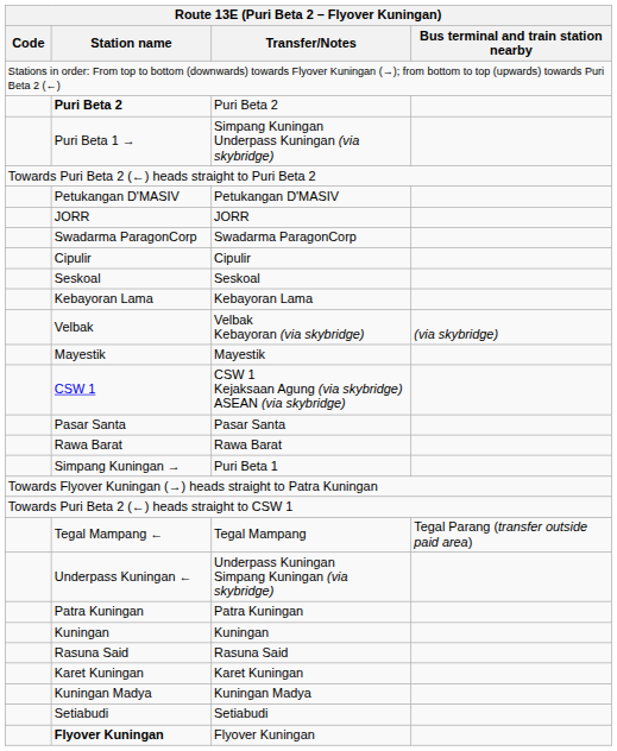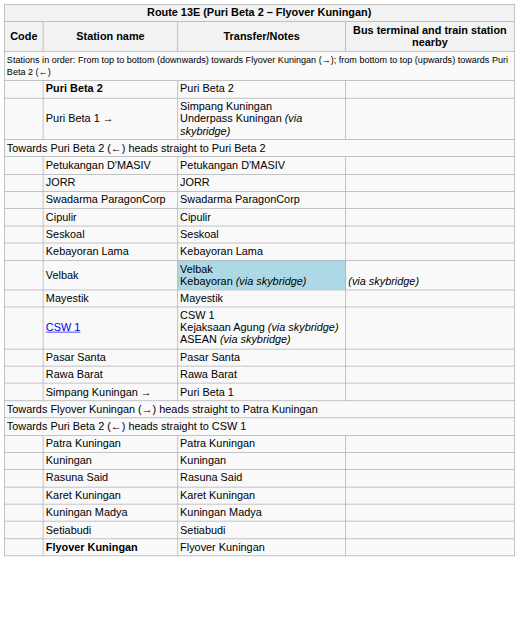Velbak | Transfer/Notes: no background -> lightblue background
- row: Tegal Mampang ← | Tegal Mampang | Tegal Parang (transfer outside paid area)
- row: Underpass Kuningan ← | Underpass Kuningan Simpang Kuningan (via skybridge)
